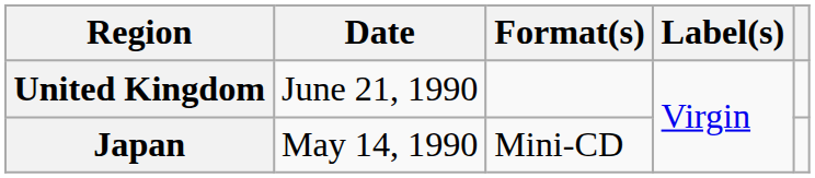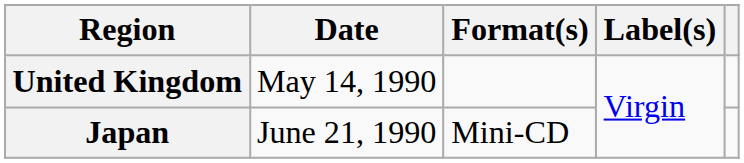United Kingdom | Date: June 21, 1990 -> May 14, 1990
Japan | Date: May 14, 1990 -> June 21, 1990
